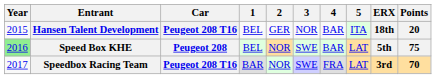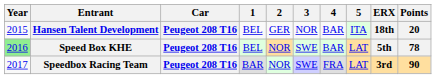Speed Box KHE | Car: Peugeot 208 -> Peugeot 208 T16
Speed Box KHE | Points: 75 -> 78
Speedbox Racing Team | Points: 70 -> 90
